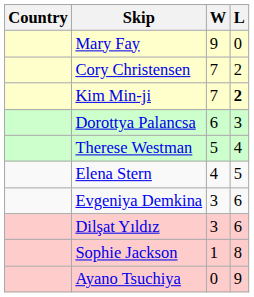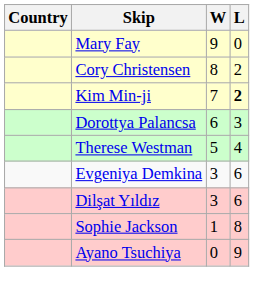Cory Christensen | W: 7 -> 8
- row: Elena Stern | 4 | 5
